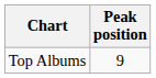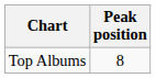Top Albums | Peak position: 9 -> 8
